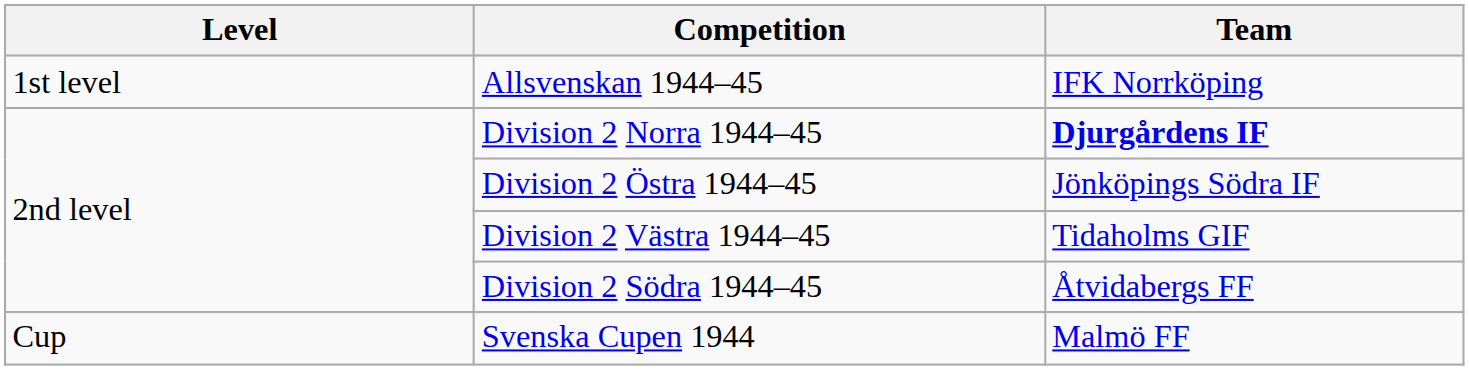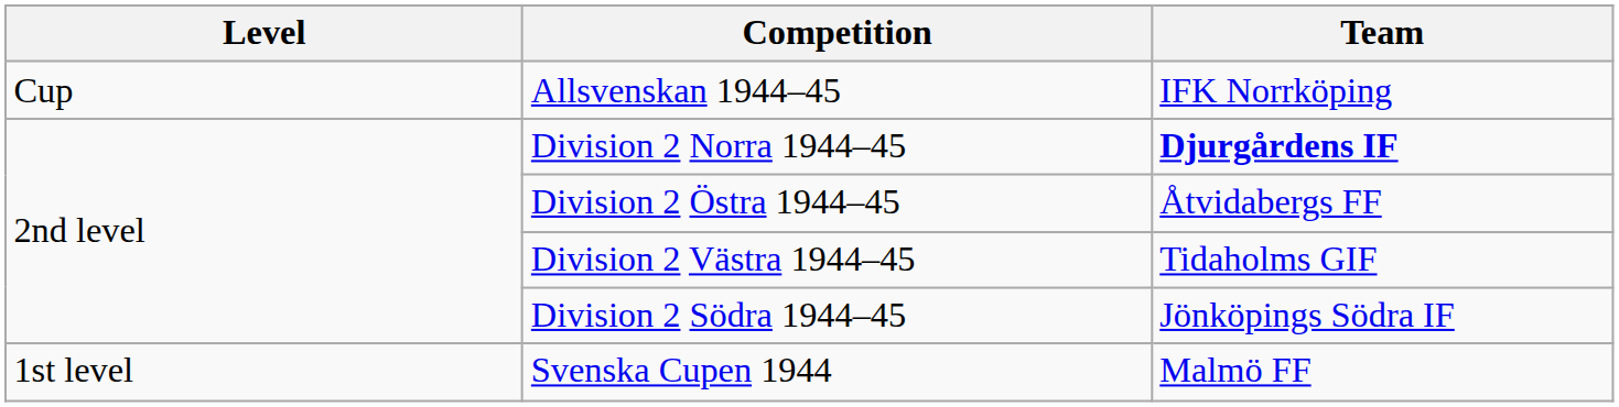Allsvenskan 1944–45 | Level: 1st level -> Cup
Division 2 Östra 1944–45 | Team: Jönköpings Södra IF -> Åtvidabergs FF
Division 2 Södra 1944–45 | Team: Åtvidabergs FF -> Jönköpings Södra IF
Svenska Cupen 1944 | Level: Cup -> 1st level
